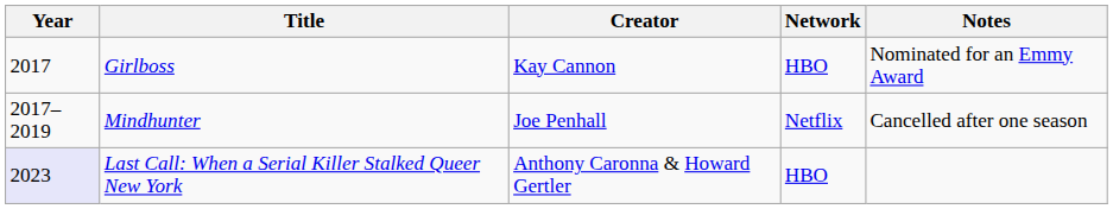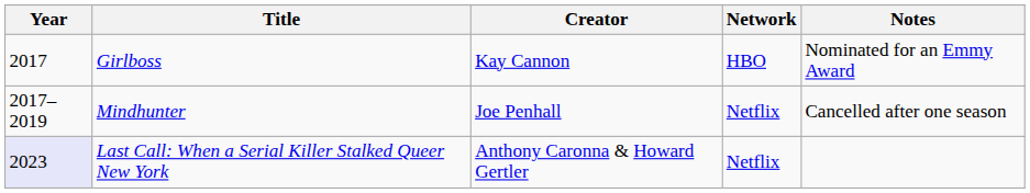Last Call: When a Serial Killer Stalked Queer New York | Network: HBO -> Netflix
